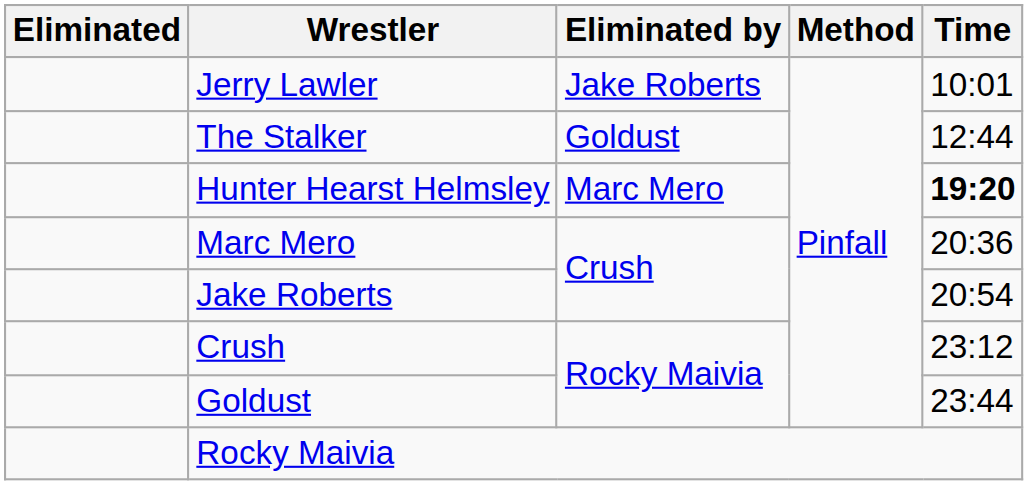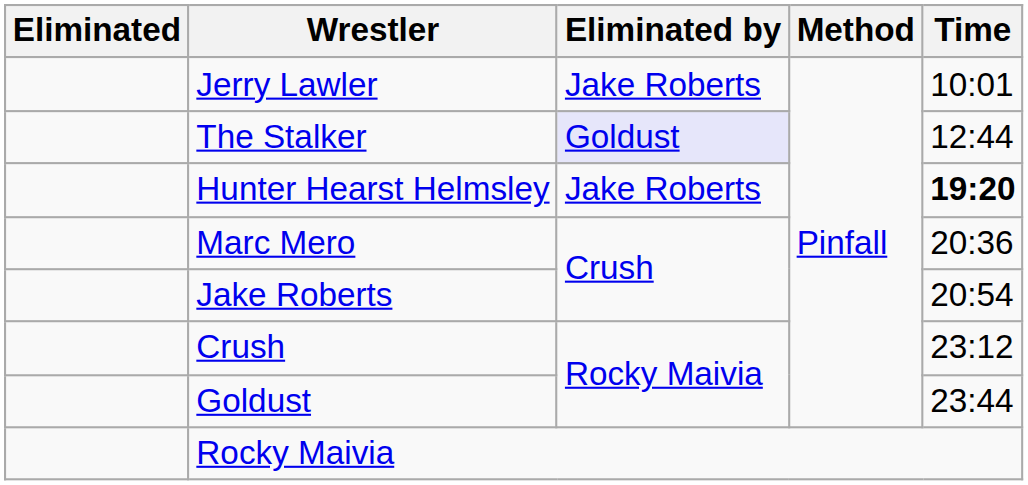The Stalker | Eliminated by: no background -> lavender background
Hunter Hearst Helmsley | Eliminated by: Marc Mero -> Jake Roberts
